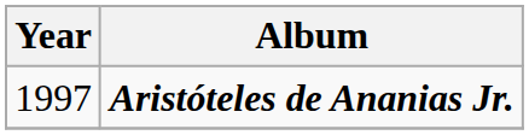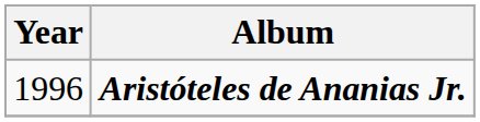Aristóteles de Ananias Jr. | Year: 1997 -> 1996
